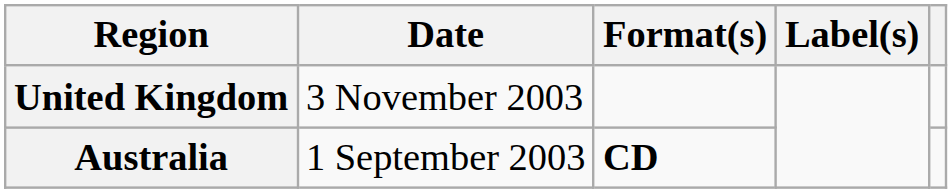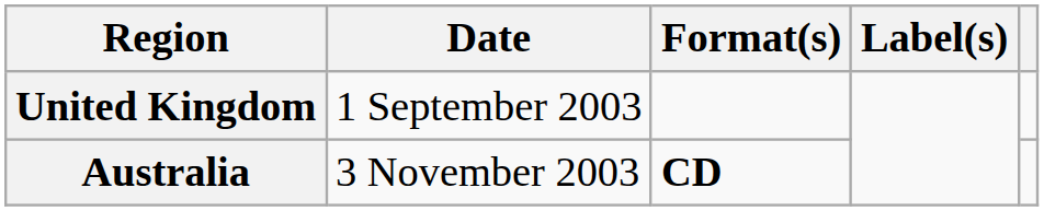United Kingdom | Date: 3 November 2003 -> 1 September 2003
Australia | Date: 1 September 2003 -> 3 November 2003
